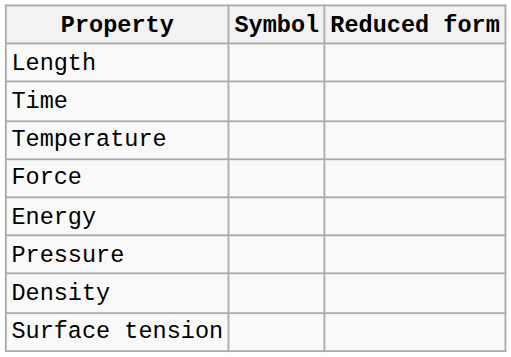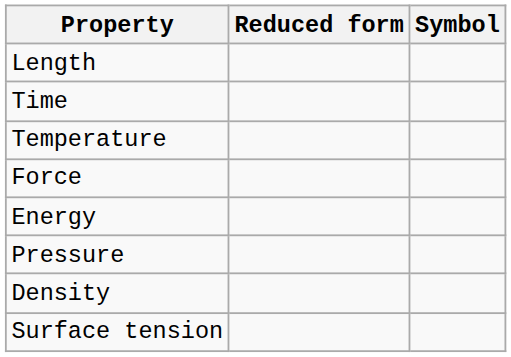columns swapped: Symbol <-> Reduced form
